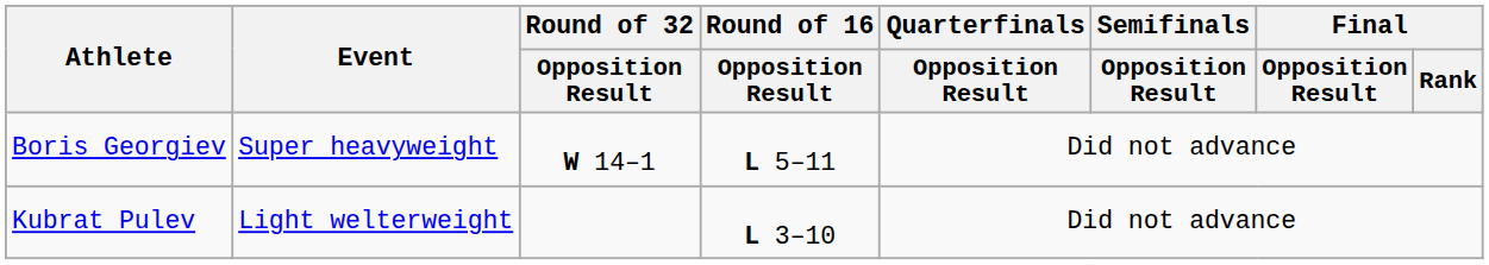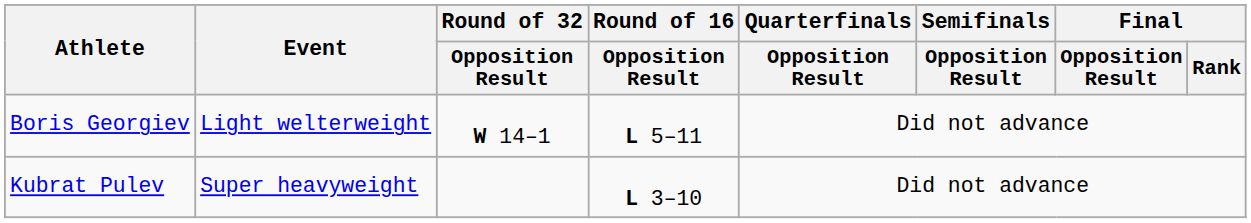Boris Georgiev | Event: Super heavyweight -> Light welterweight
Kubrat Pulev | Event: Light welterweight -> Super heavyweight
